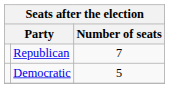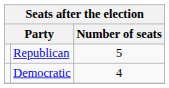Republican | Number of seats: 7 -> 5
Democratic | Number of seats: 5 -> 4
